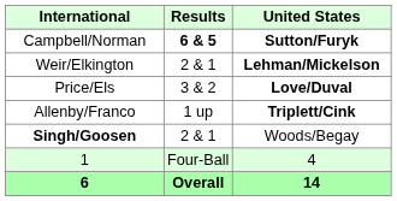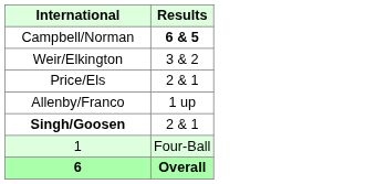- column: United States | Sutton/Furyk | Lehman/Mickelson | Love/Duval | Triplett/Cink | Woods/Begay | 4 | 14
Weir/Elkington | Results: 2 & 1 -> 3 & 2
Price/Els | Results: 3 & 2 -> 2 & 1
